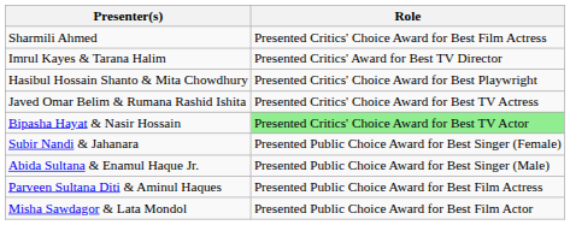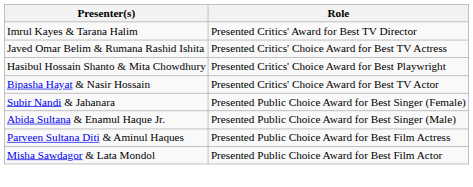- row: Sharmili Ahmed | Presented Critics' Choice Award for Best Film Actress
rows swapped: Hasibul Hossain Shanto & Mita Chowdhury <-> Javed Omar Belim & Rumana Rashid Ishita
Bipasha Hayat & Nasir Hossain | Role: lightgreen background -> no background
